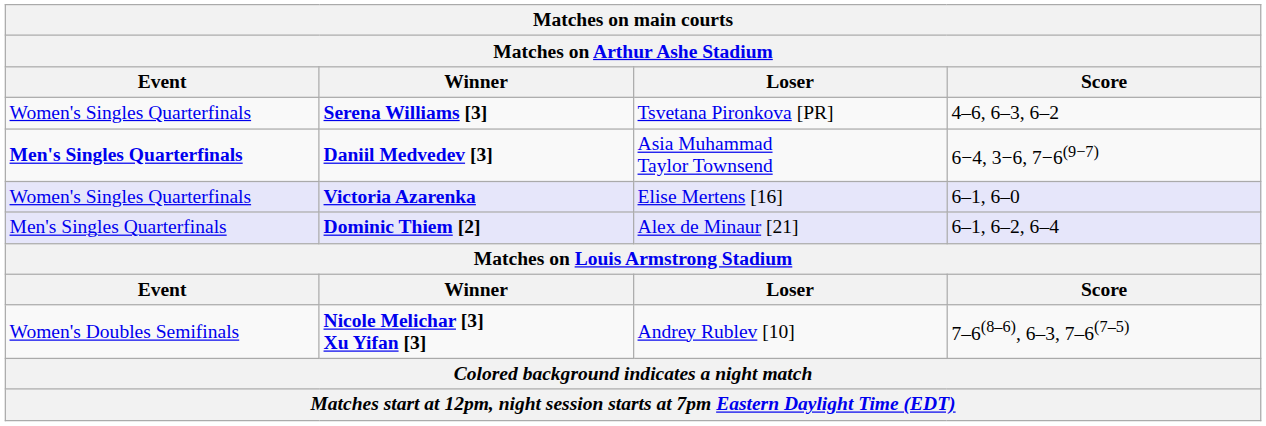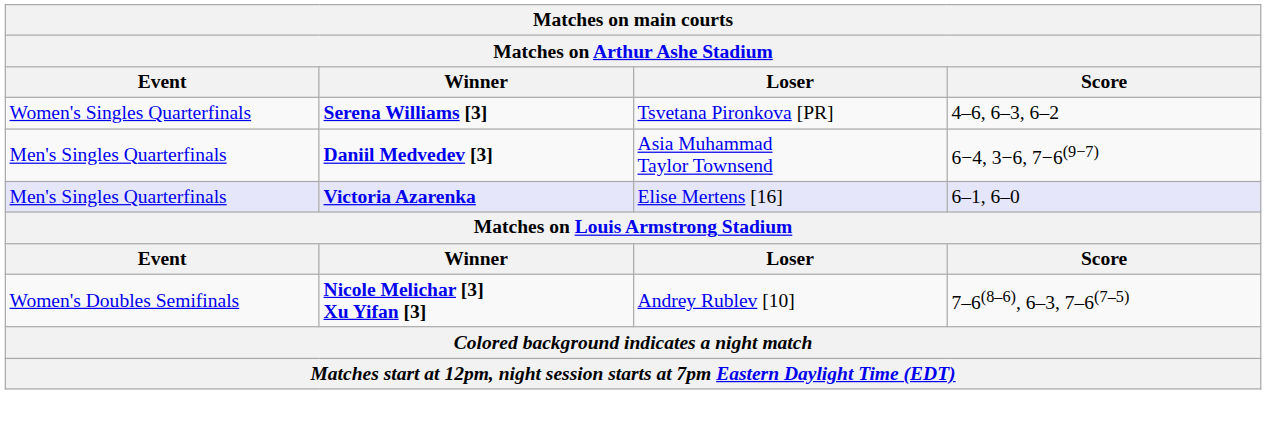Daniil Medvedev [3] | Event: bold -> normal
Victoria Azarenka | Event: Women's Singles Quarterfinals -> Men's Singles Quarterfinals
- row: Men's Singles Quarterfinals | Dominic Thiem [2] | Alex de Minaur [21] | 6–1, 6–2, 6–4
